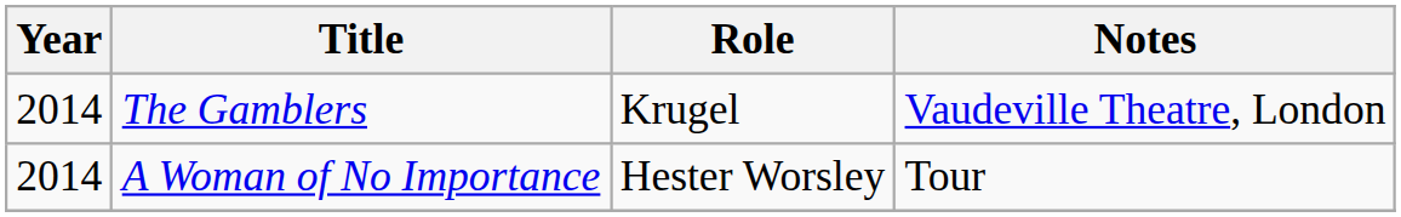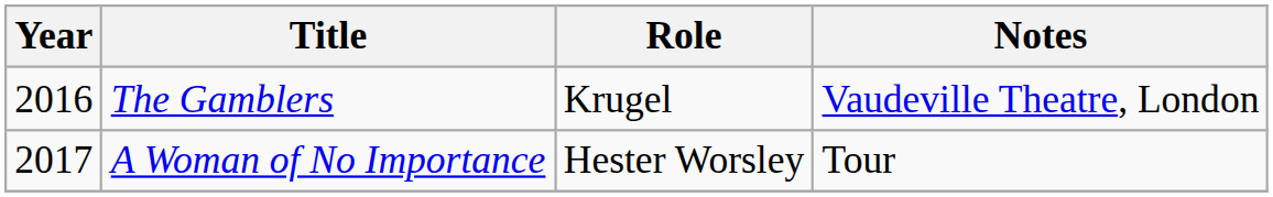The Gamblers | Year: 2014 -> 2016
A Woman of No Importance | Year: 2014 -> 2017
